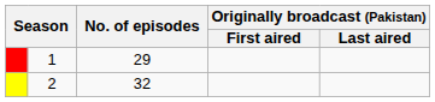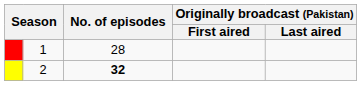1 | No. of episodes: 29 -> 28
2 | No. of episodes: normal -> bold
